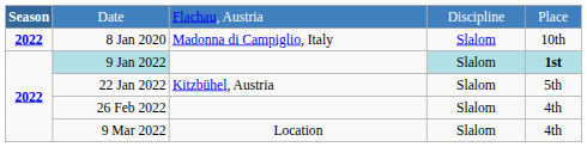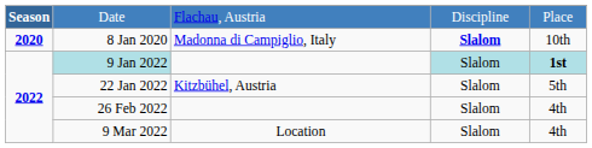8 Jan 2020 | Season: 2022 -> 2020
8 Jan 2020 | column 4: normal -> bold
